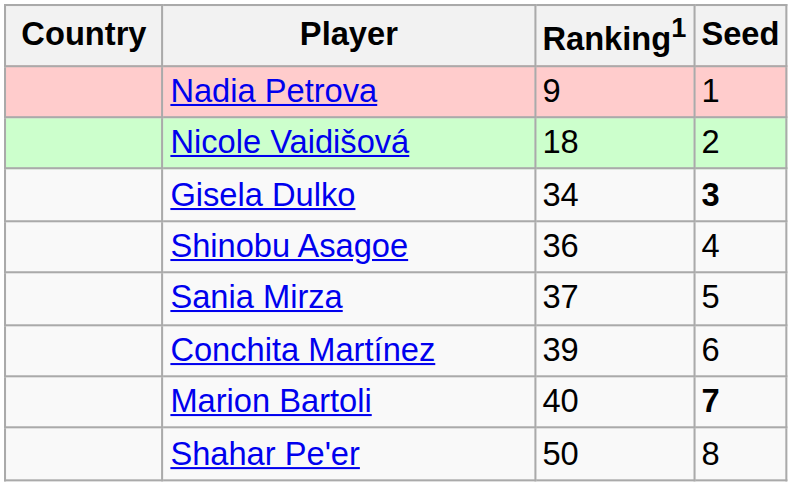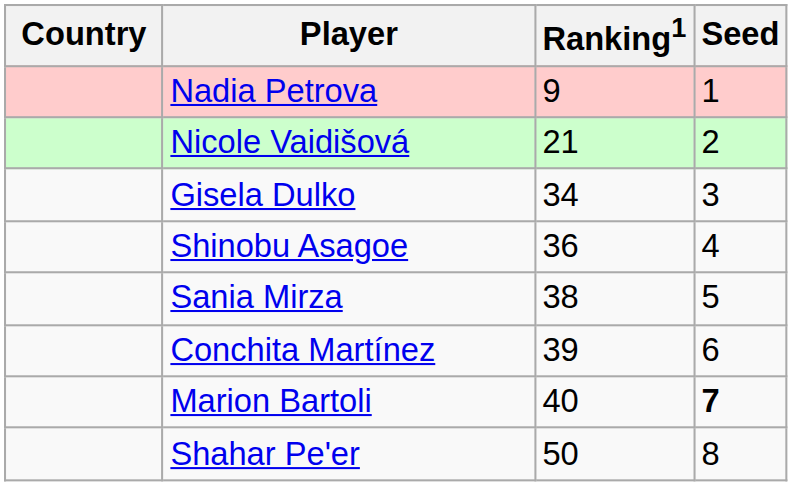Nicole Vaidišová | Ranking1: 18 -> 21
Gisela Dulko | Seed: bold -> normal
Sania Mirza | Ranking1: 37 -> 38
